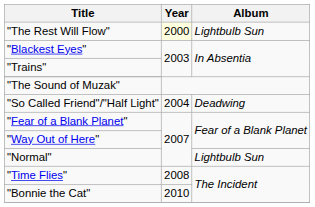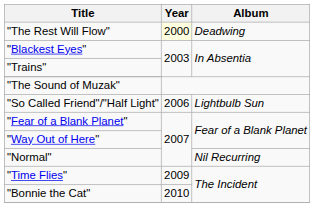"The Rest Will Flow" | Album: Lightbulb Sun -> Deadwing
"So Called Friend"/"Half Light" | Year: 2004 -> 2006
"So Called Friend"/"Half Light" | Album: Deadwing -> Lightbulb Sun
"Normal" | Album: Lightbulb Sun -> Nil Recurring
"Time Flies" | Year: 2008 -> 2009
